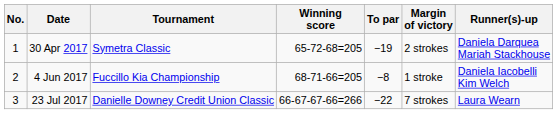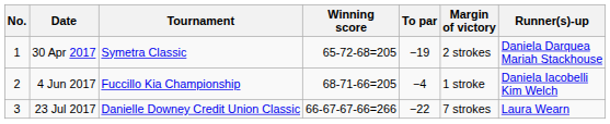4 Jun 2017 | To par: −8 -> −4
